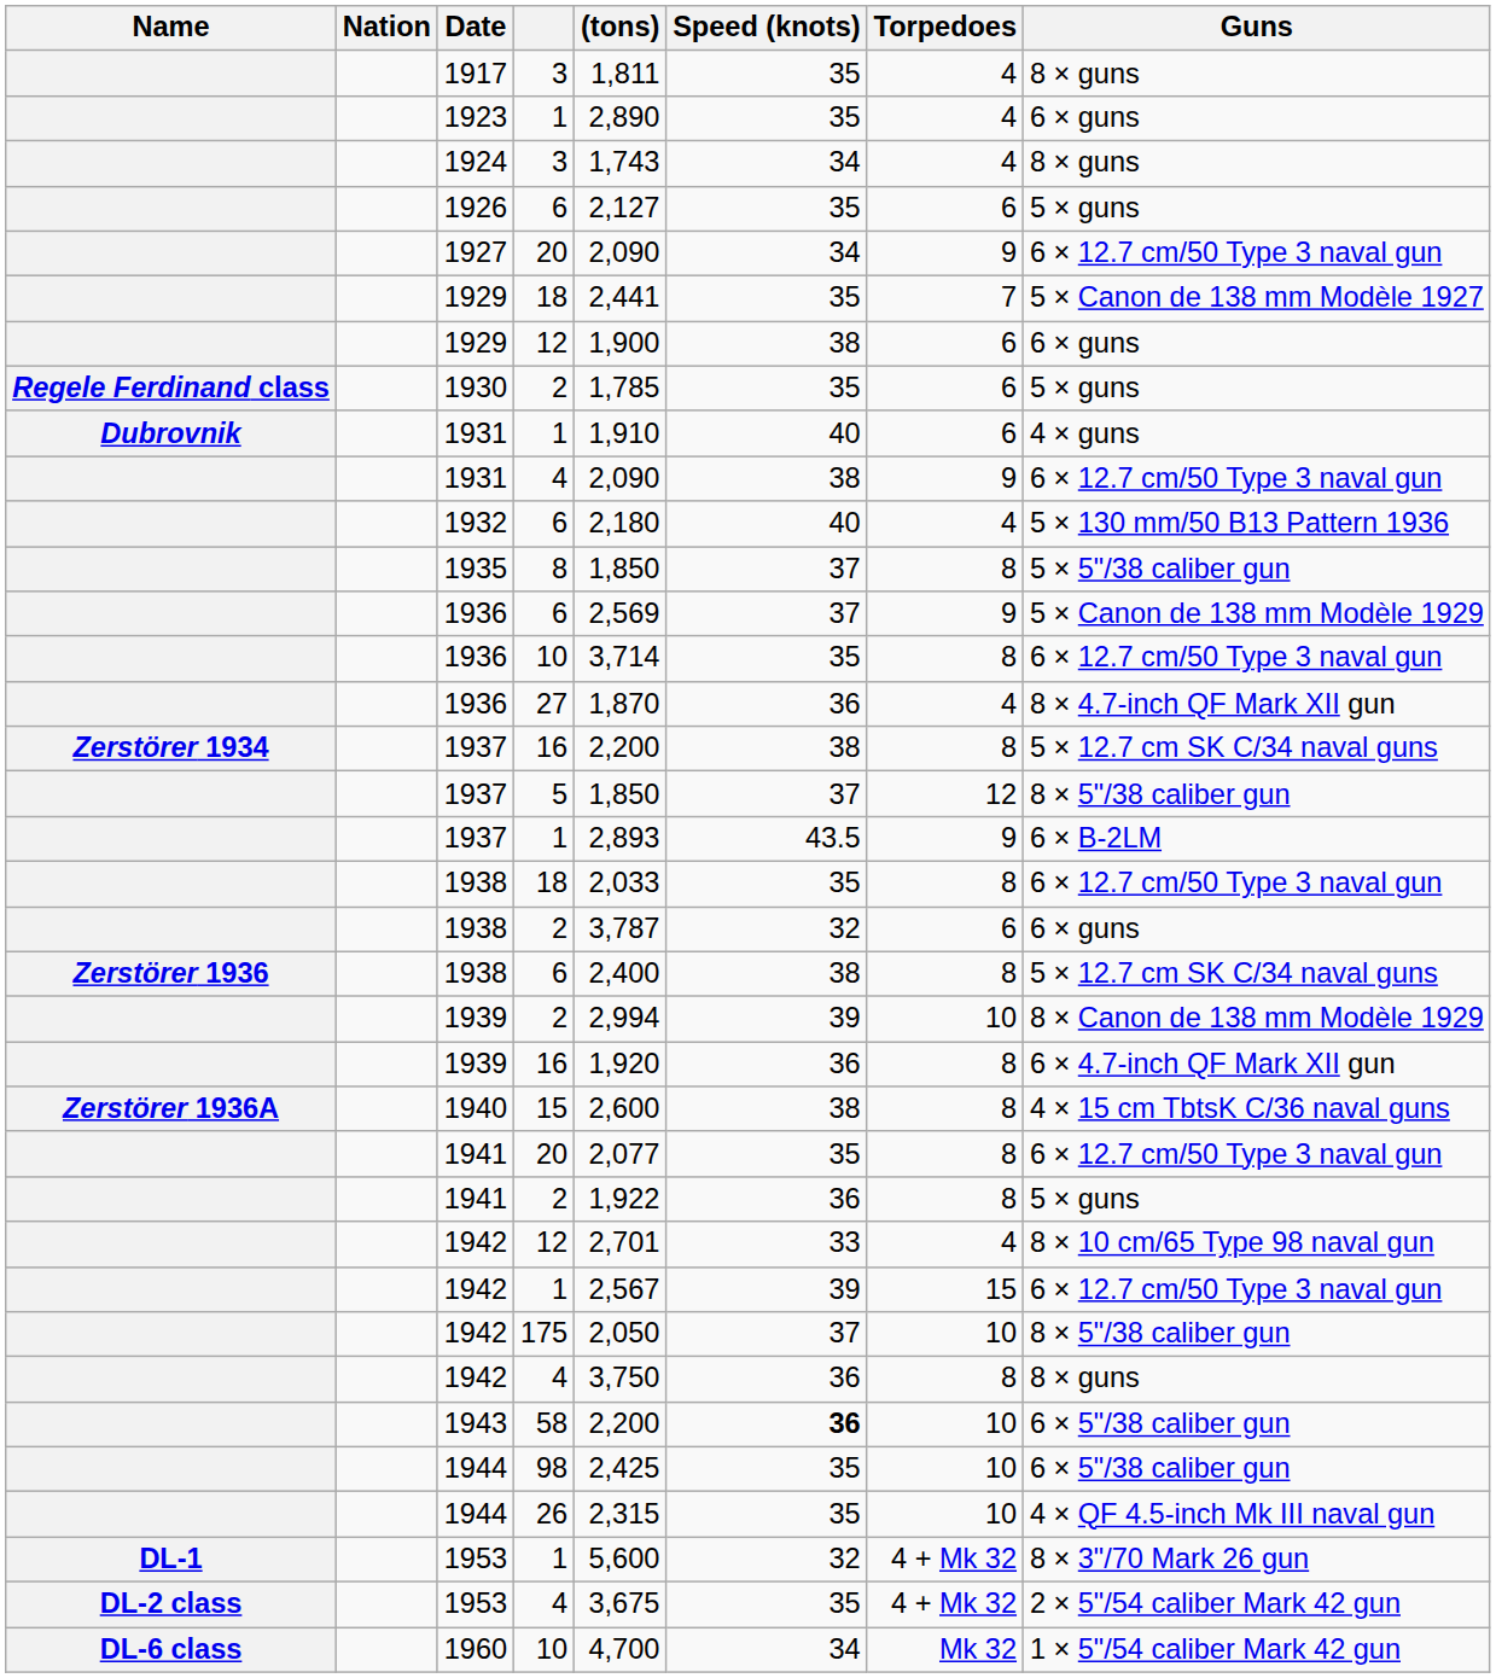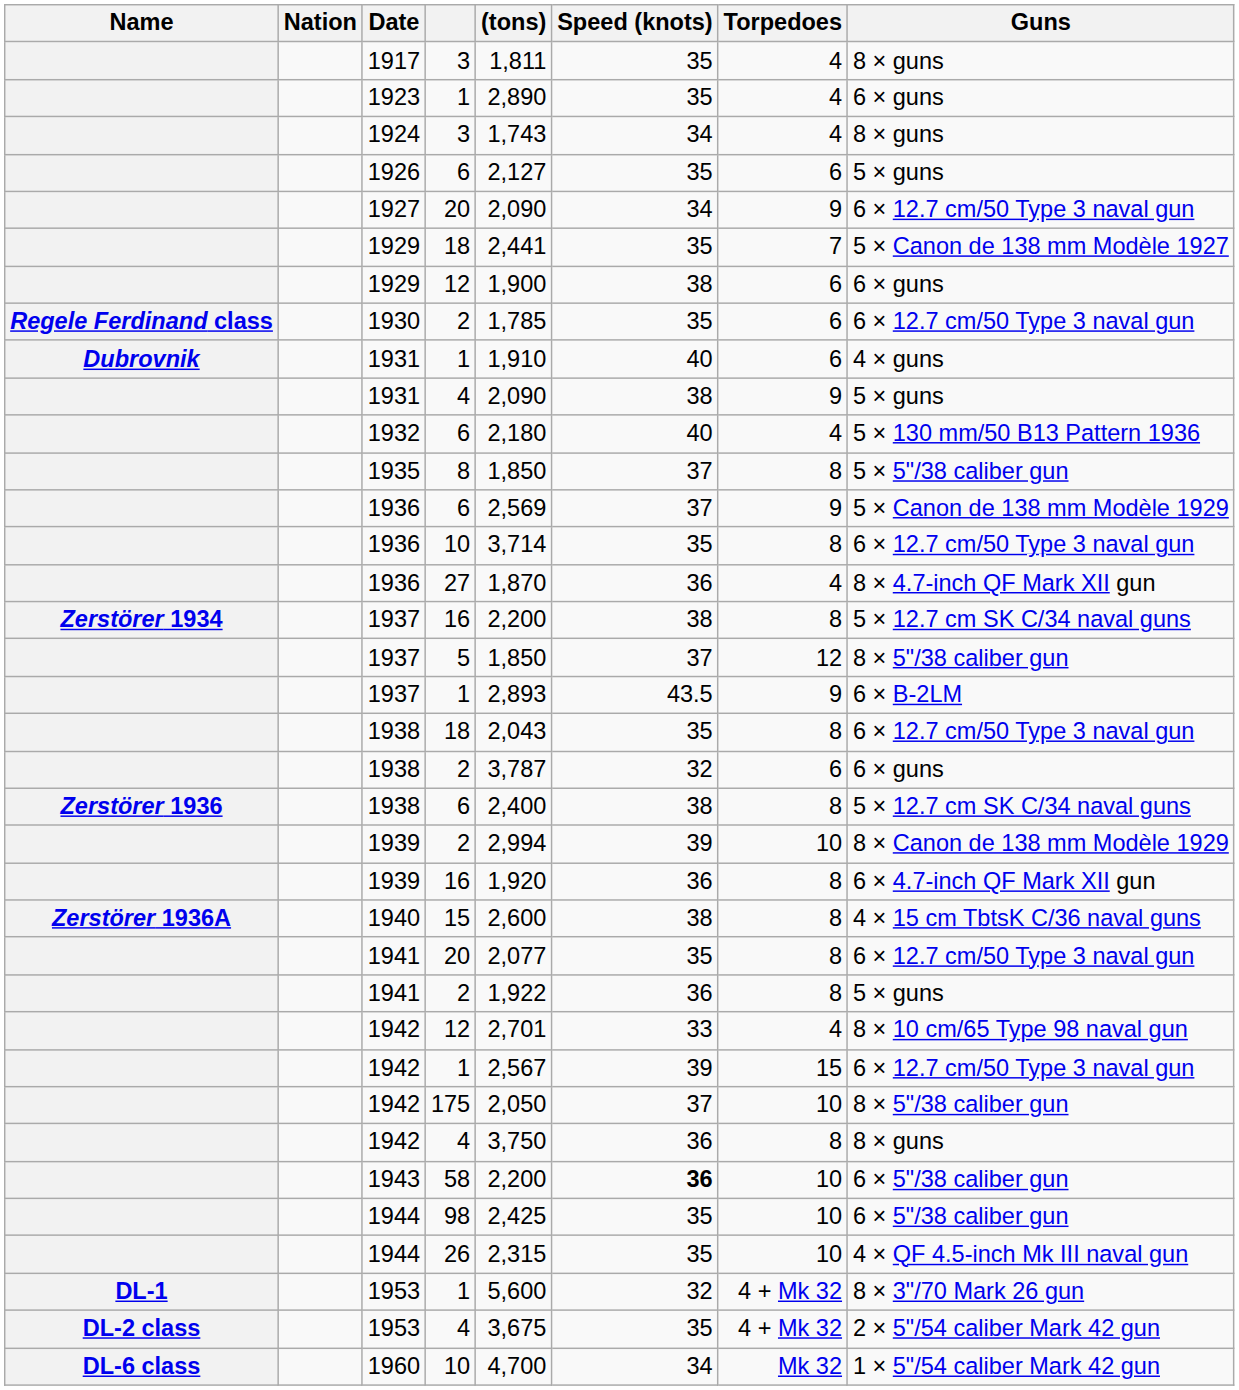1930 | Guns: 5 × guns -> 6 × 12.7 cm/50 Type 3 naval gun
1931 / 4 | Guns: 6 × 12.7 cm/50 Type 3 naval gun -> 5 × guns
1938 / 18 | (tons): 2,033 -> 2,043
